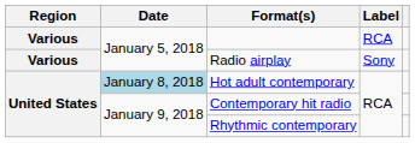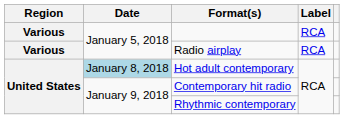Radio airplay | Label: Sony -> RCA
